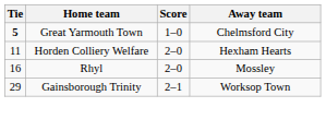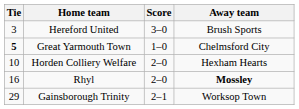+ row: 3 | Hereford United | 3–0 | Brush Sports
Horden Colliery Welfare | Tie: 11 -> 10
Rhyl | Away team: normal -> bold
